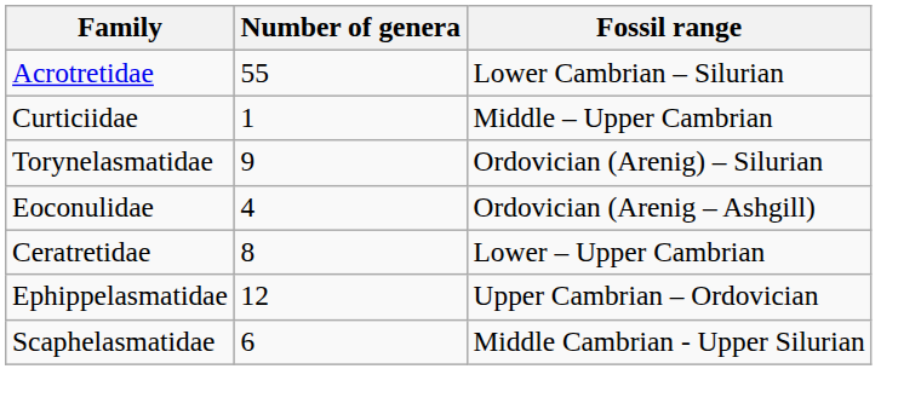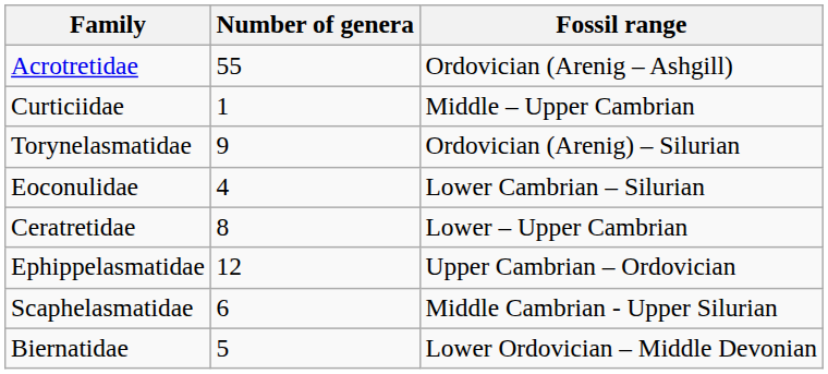Acrotretidae | Fossil range: Lower Cambrian – Silurian -> Ordovician (Arenig – Ashgill)
Eoconulidae | Fossil range: Ordovician (Arenig – Ashgill) -> Lower Cambrian – Silurian
+ row: Biernatidae | 5 | Lower Ordovician – Middle Devonian
